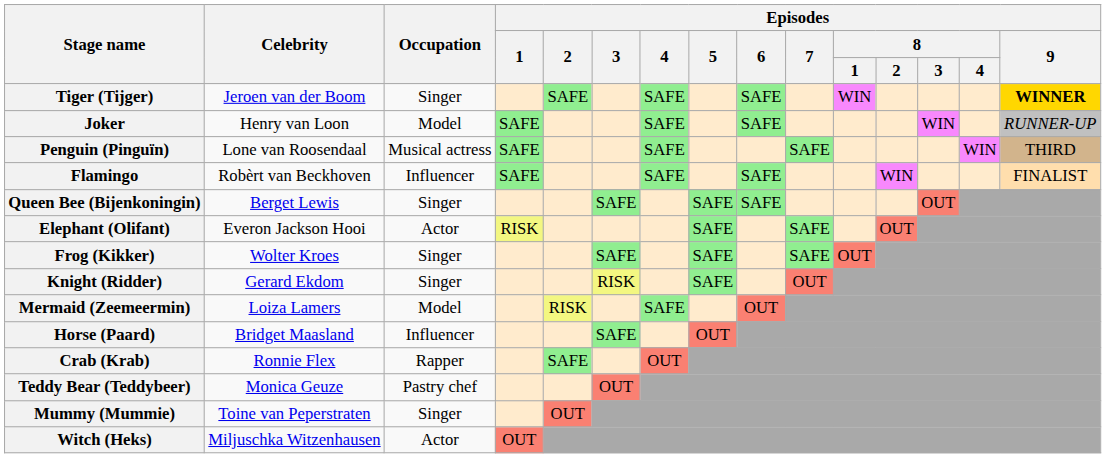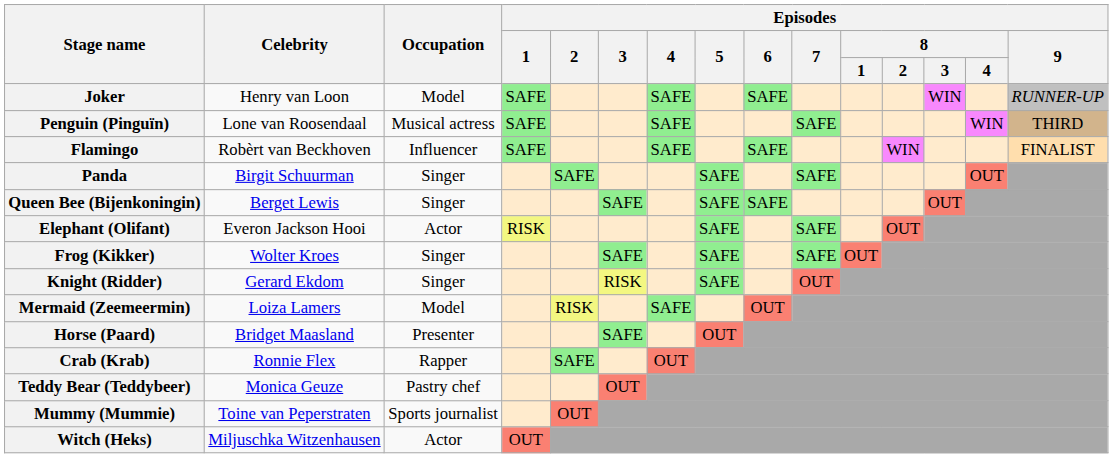- row: Tiger (Tijger) | Jeroen van der Boom | Singer | SAFE | SAFE | SAFE | WIN | WINNER
+ row: Panda | Birgit Schuurman | Singer | SAFE | SAFE | SAFE | OUT
Horse (Paard) | Occupation: Influencer -> Presenter
Mummy (Mummie) | Occupation: Singer -> Sports journalist
